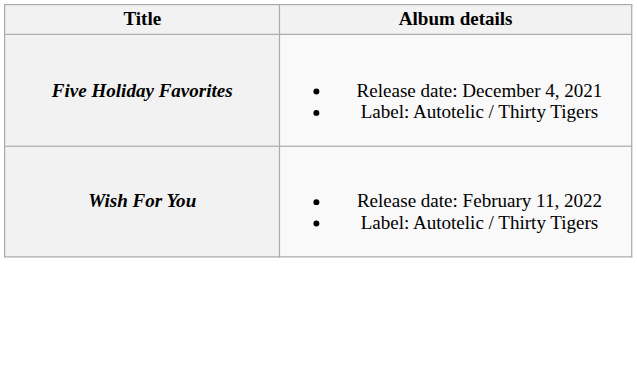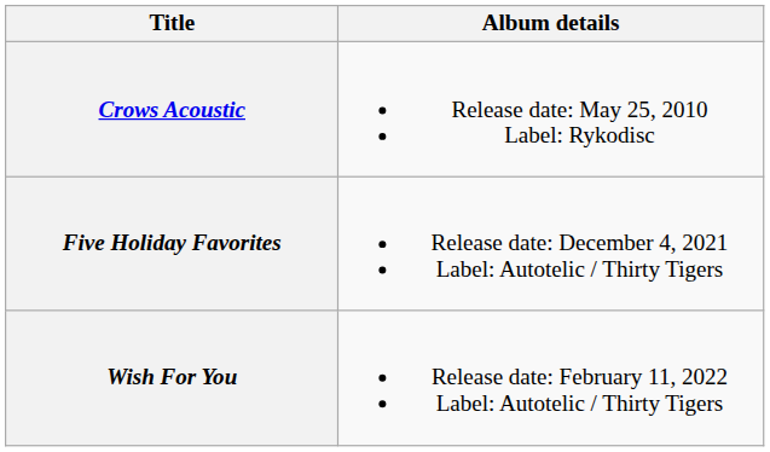+ row: Crows Acoustic | Release date: May 25, 2010 Label: Rykodisc
